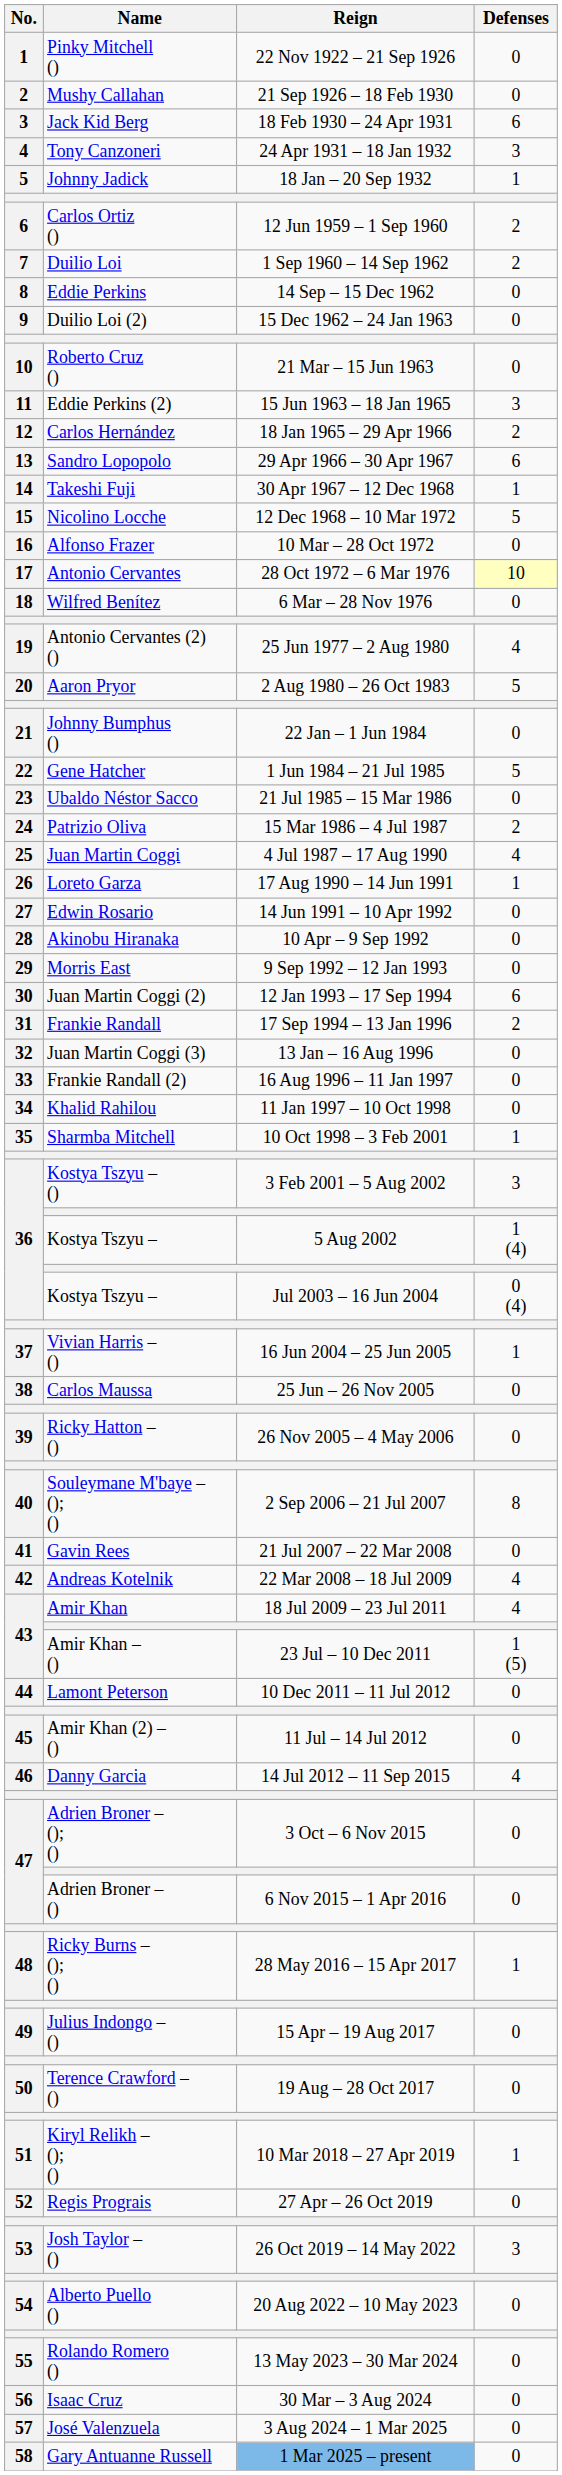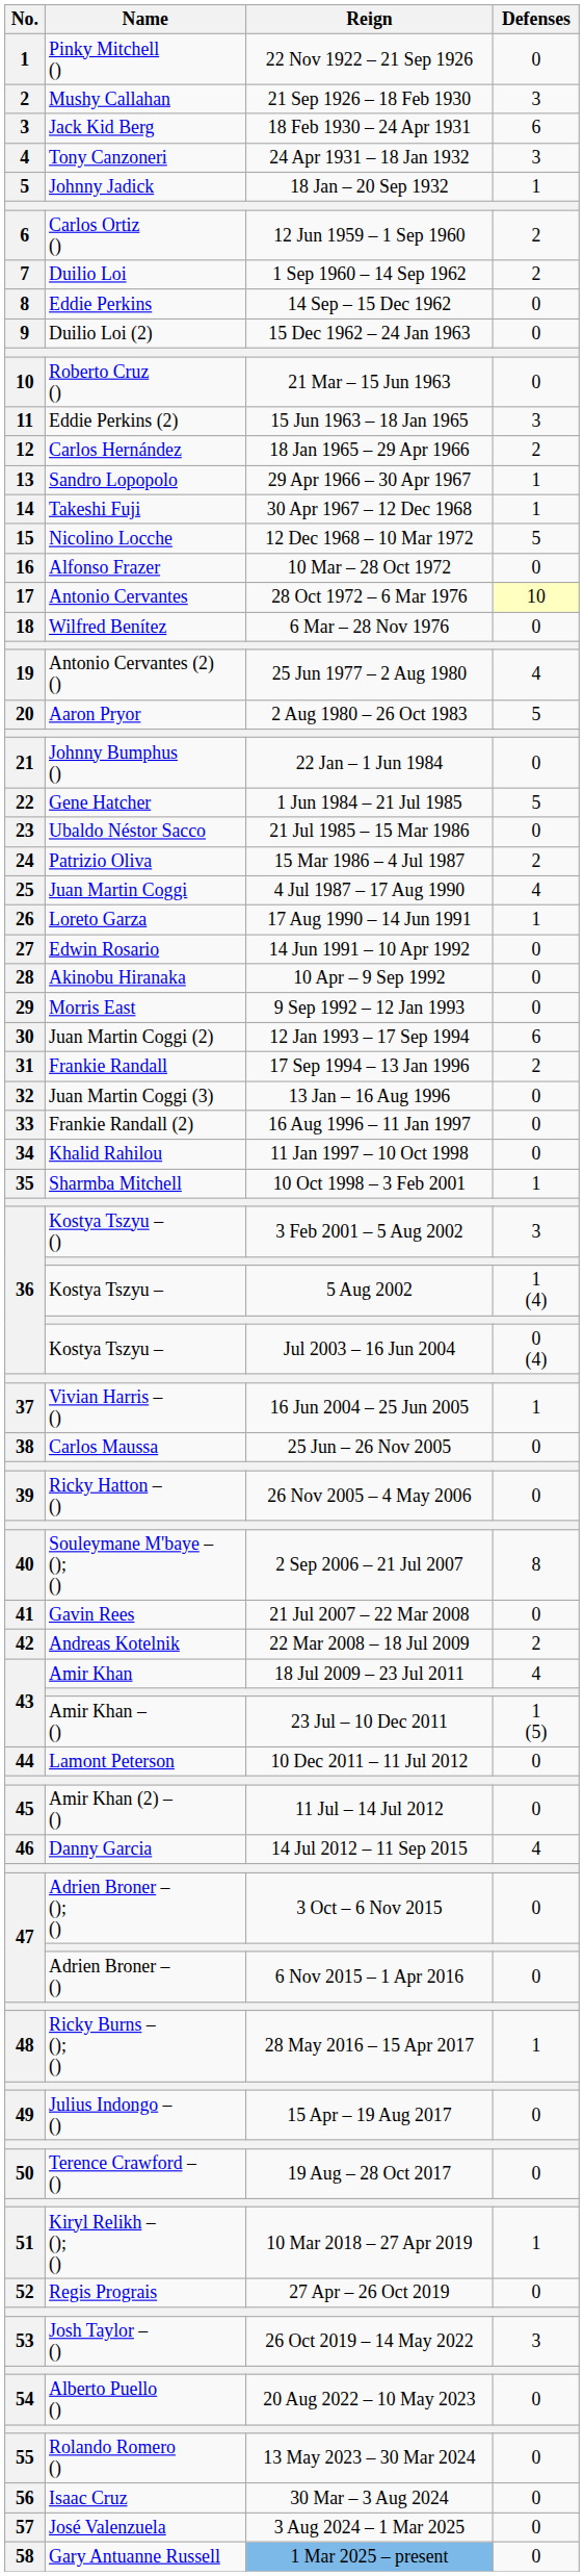21 Sep 1926 – 18 Feb 1930 | Defenses: 0 -> 3
29 Apr 1966 – 30 Apr 1967 | Defenses: 6 -> 1
22 Mar 2008 – 18 Jul 2009 | Defenses: 4 -> 2
